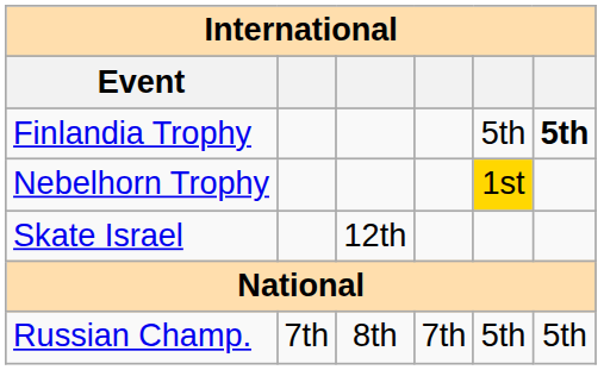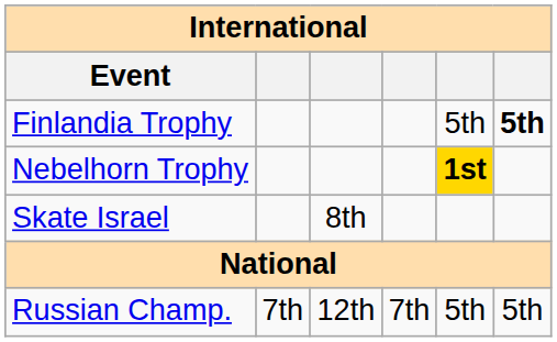Nebelhorn Trophy | column 5: normal -> bold
Skate Israel | column 3: 12th -> 8th
Russian Champ. | column 3: 8th -> 12th
